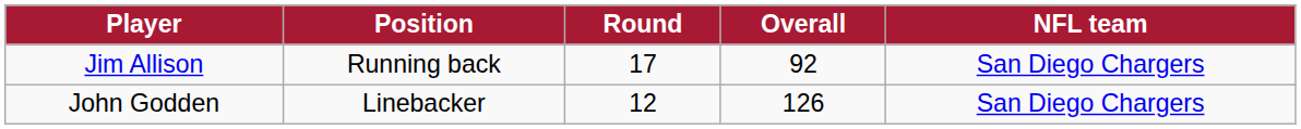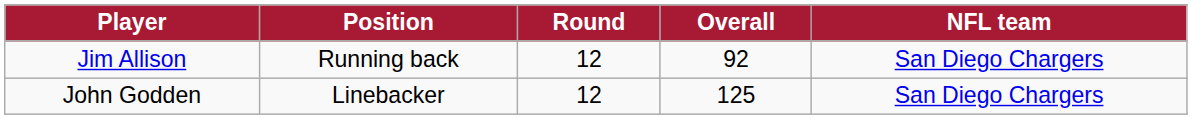Jim Allison | Round: 17 -> 12
John Godden | Overall: 126 -> 125
